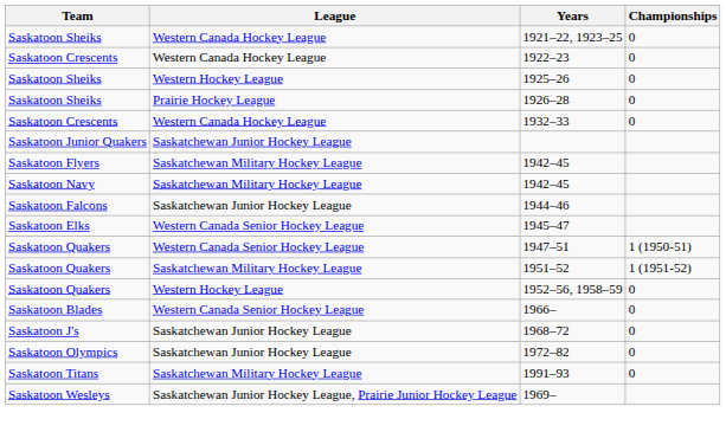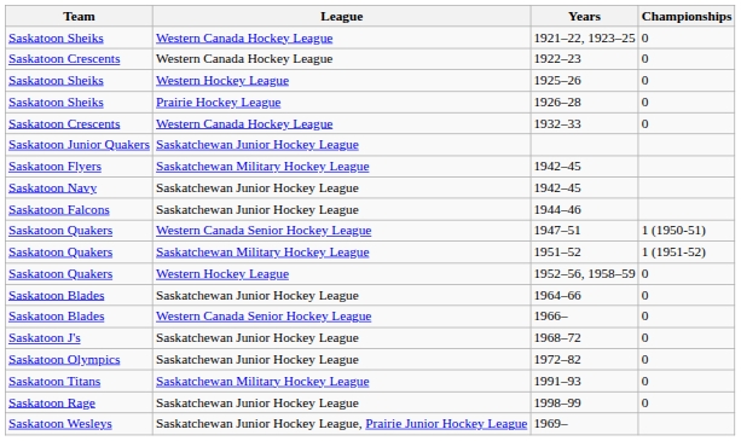Saskatoon Navy / 1942–45 | League: Saskatchewan Military Hockey League -> Saskatchewan Junior Hockey League
- row: Saskatoon Elks | Western Canada Senior Hockey League | 1945–47
+ row: Saskatoon Blades | Saskatchewan Junior Hockey League | 1964–66 | 0
+ row: Saskatoon Rage | Saskatchewan Junior Hockey League | 1998–99 | 0
